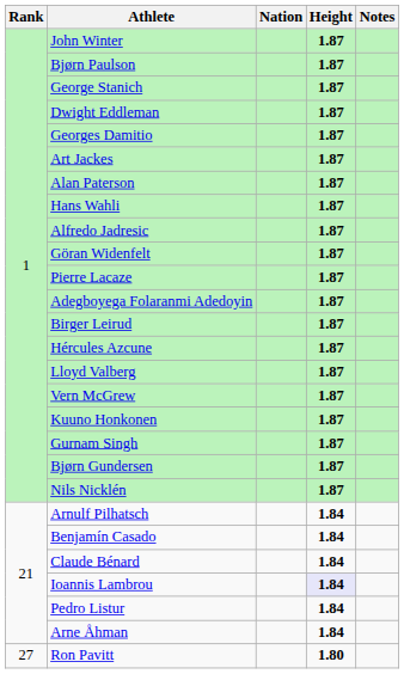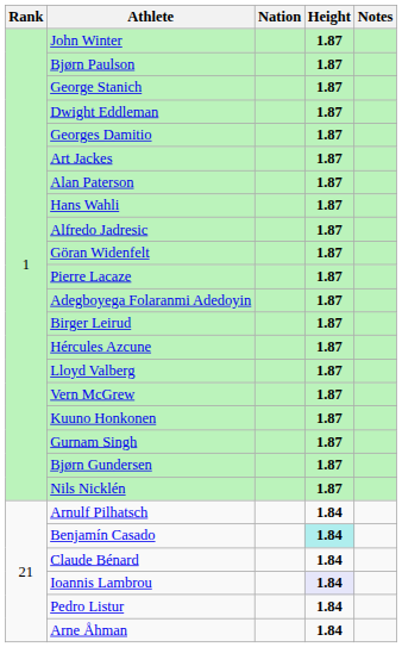Benjamín Casado | Height: no background -> paleturquoise background
- row: 27 | Ron Pavitt | 1.80
